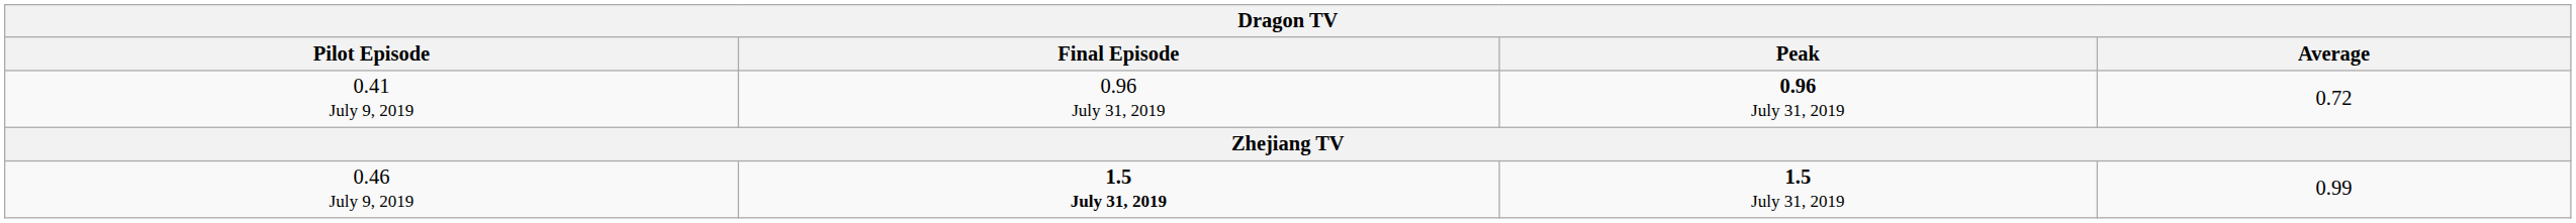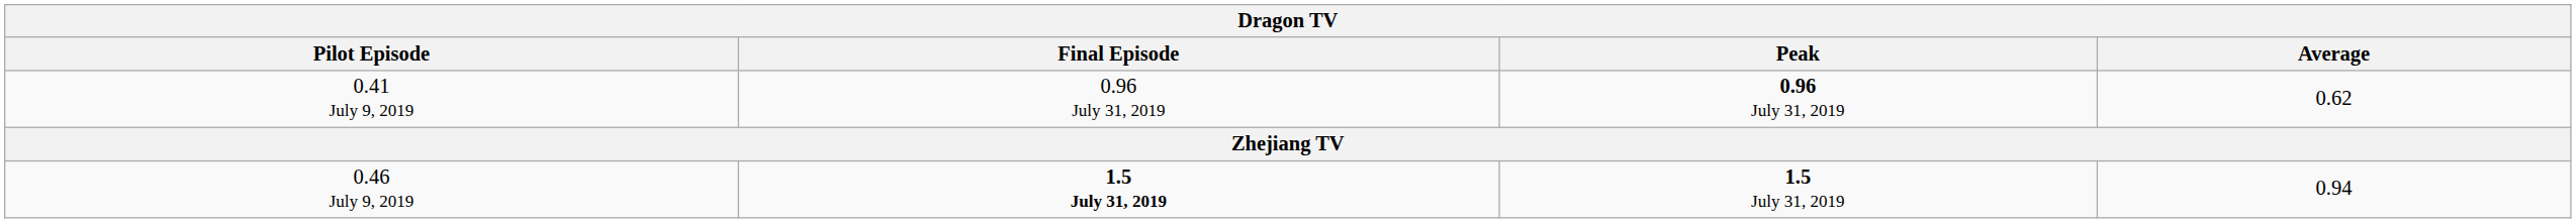0.41 July 9, 2019 | Average: 0.72 -> 0.62
0.46 July 9, 2019 | Average: 0.99 -> 0.94
